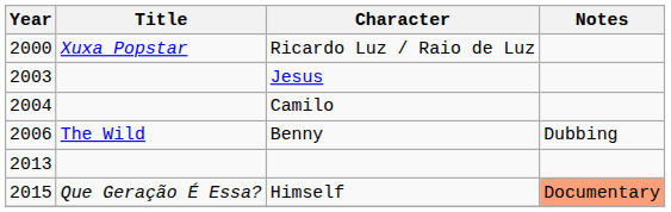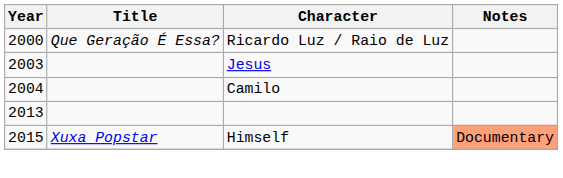Ricardo Luz / Raio de Luz | Title: Xuxa Popstar -> Que Geração É Essa?
- row: 2006 | The Wild | Benny | Dubbing
Himself | Title: Que Geração É Essa? -> Xuxa Popstar
